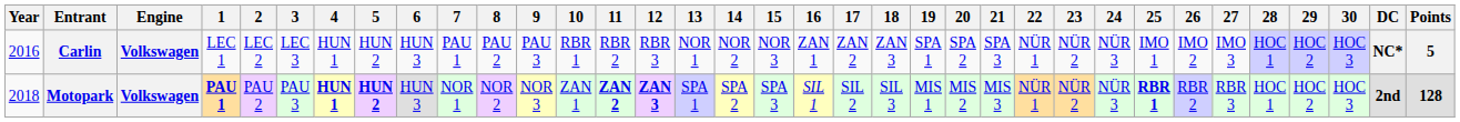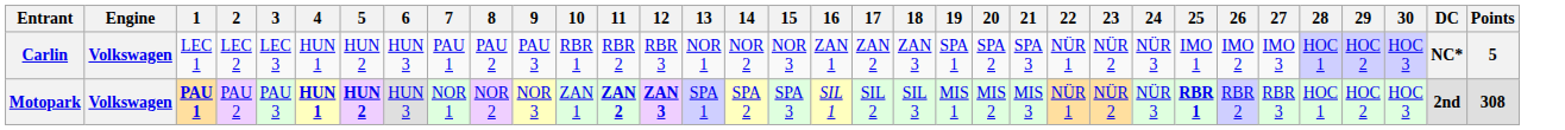- column: Year | 2016 | 2018
Motopark | Points: 128 -> 308
